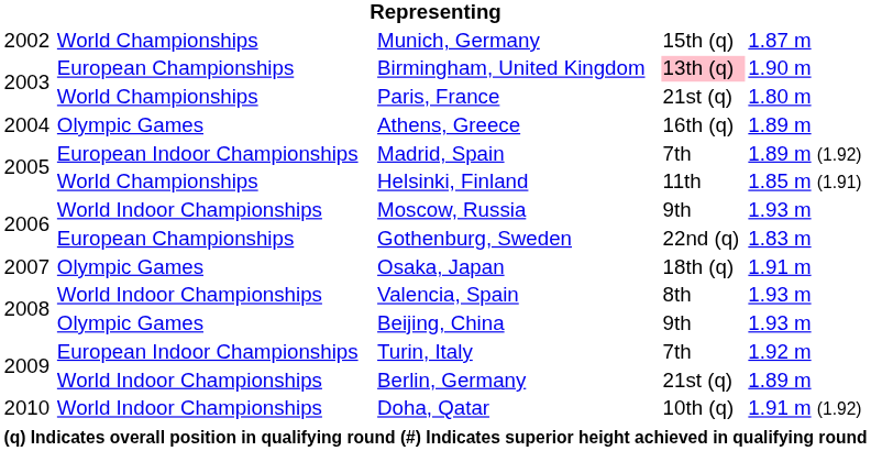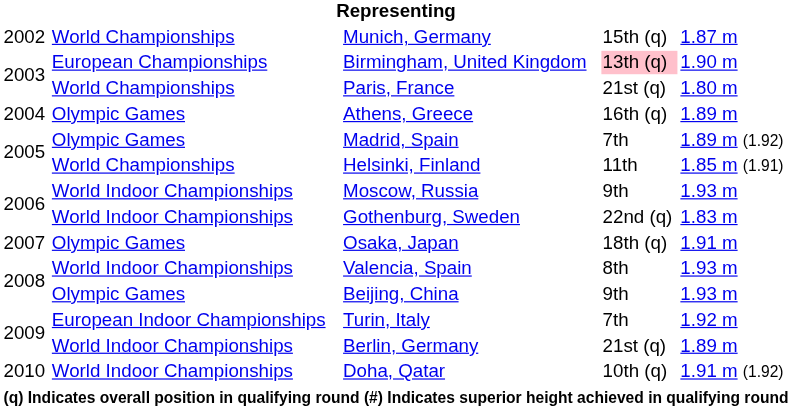Madrid, Spain | column 2: European Indoor Championships -> Olympic Games
Gothenburg, Sweden | column 2: European Championships -> World Indoor Championships
